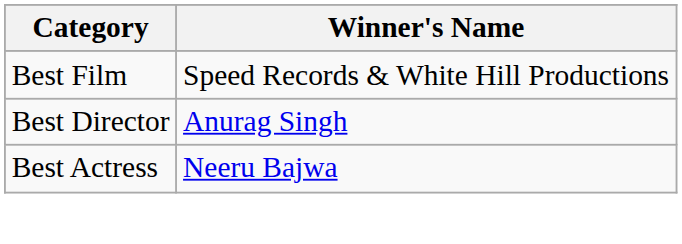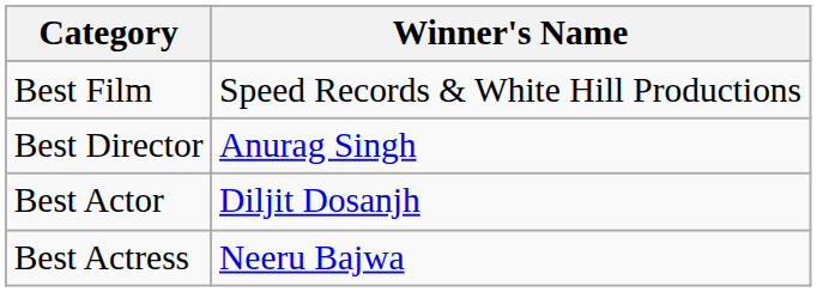+ row: Best Actor | Diljit Dosanjh
